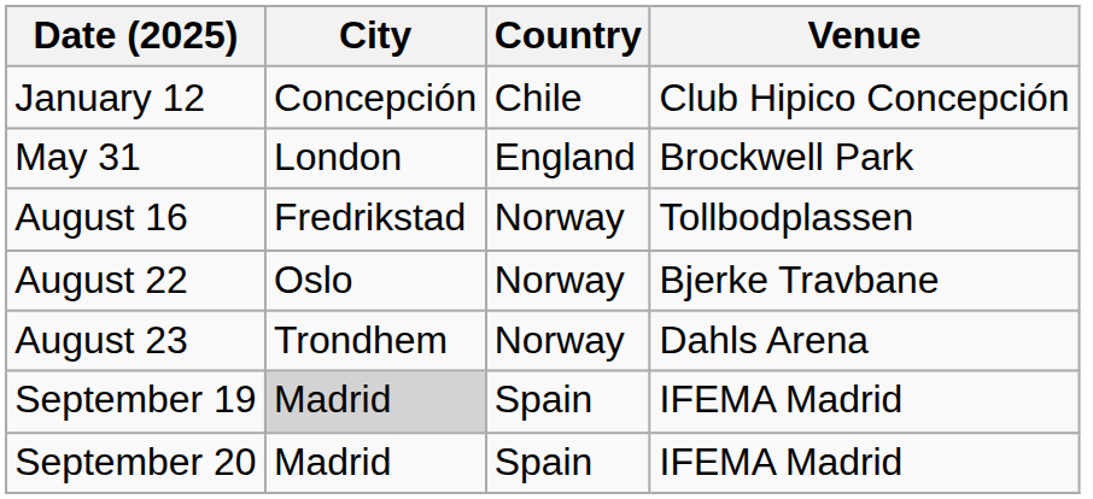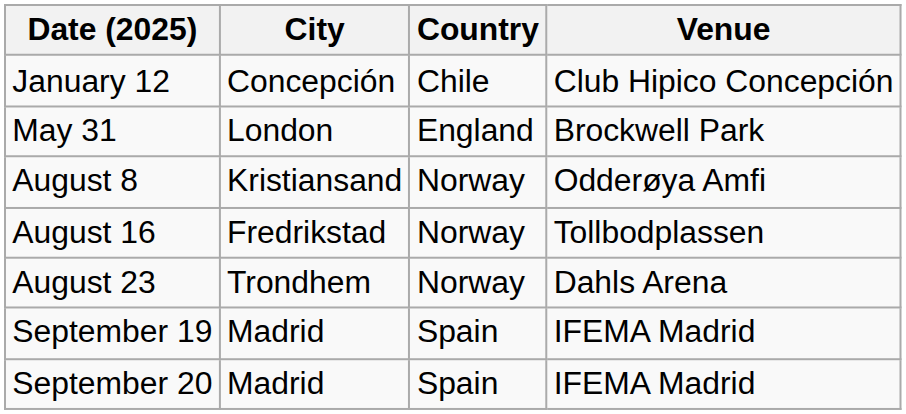+ row: August 8 | Kristiansand | Norway | Odderøya Amfi
- row: August 22 | Oslo | Norway | Bjerke Travbane
September 19 | City: lightgrey background -> no background
